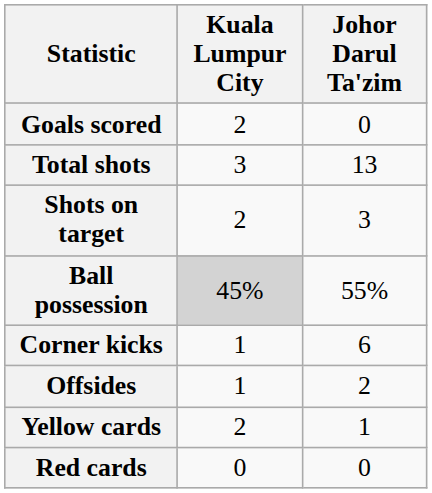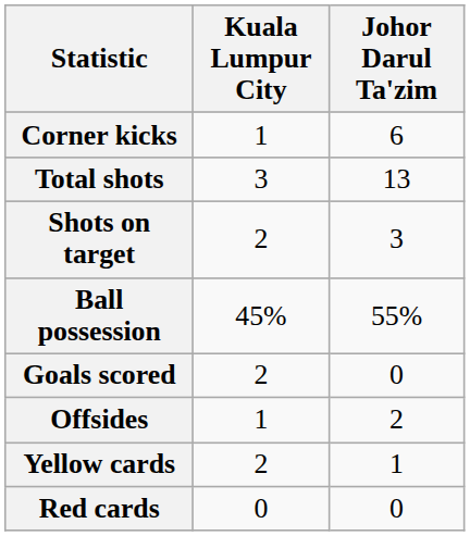rows swapped: Goals scored <-> Corner kicks
Ball possession | Kuala Lumpur City: lightgrey background -> no background
